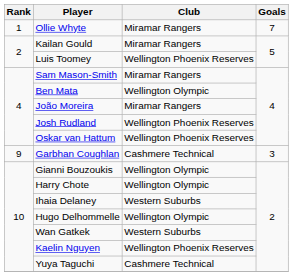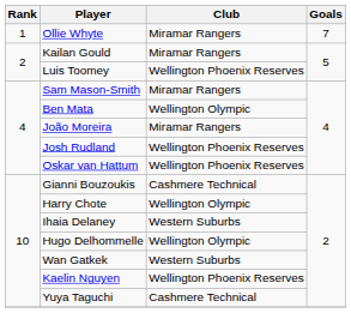- row: 9 | Garbhan Coughlan | Cashmere Technical | 3
Gianni Bouzoukis | Club: Wellington Olympic -> Cashmere Technical
